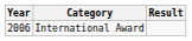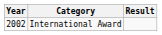International Award | Year: 2006 -> 2002
